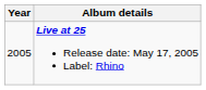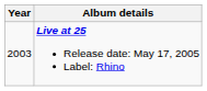Live at 25 Release date: May 17, 2005 Label: Rhino | Year: 2005 -> 2003
